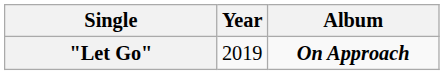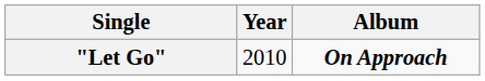"Let Go" | Year: 2019 -> 2010
